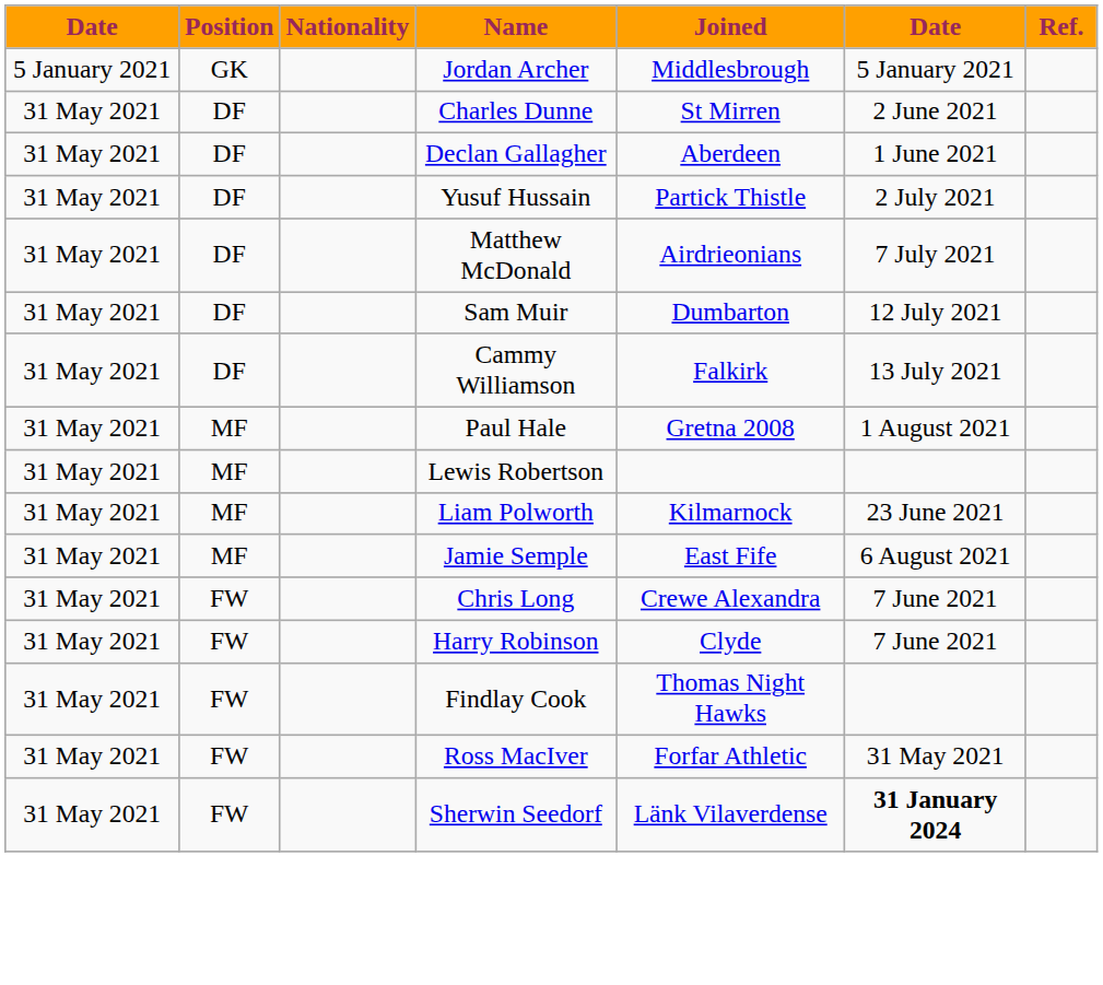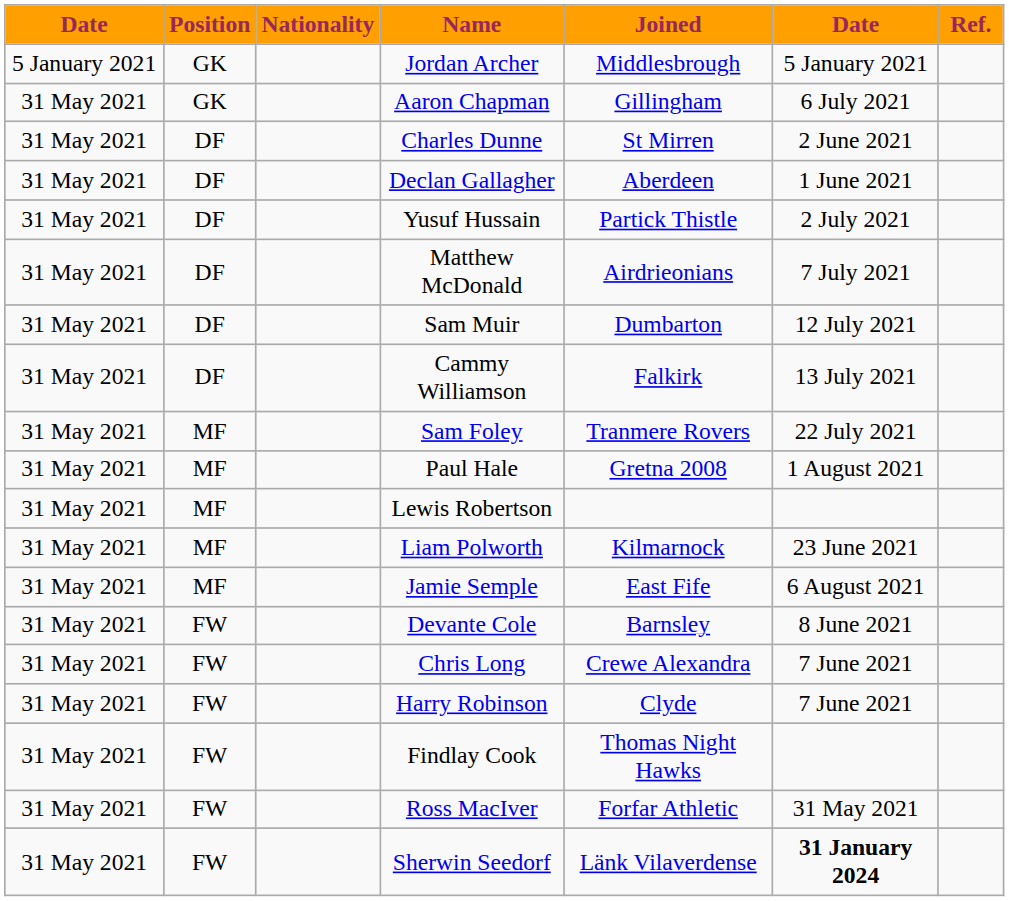+ row: 31 May 2021 | GK | Aaron Chapman | Gillingham | 6 July 2021
+ row: 31 May 2021 | MF | Sam Foley | Tranmere Rovers | 22 July 2021
+ row: 31 May 2021 | FW | Devante Cole | Barnsley | 8 June 2021
